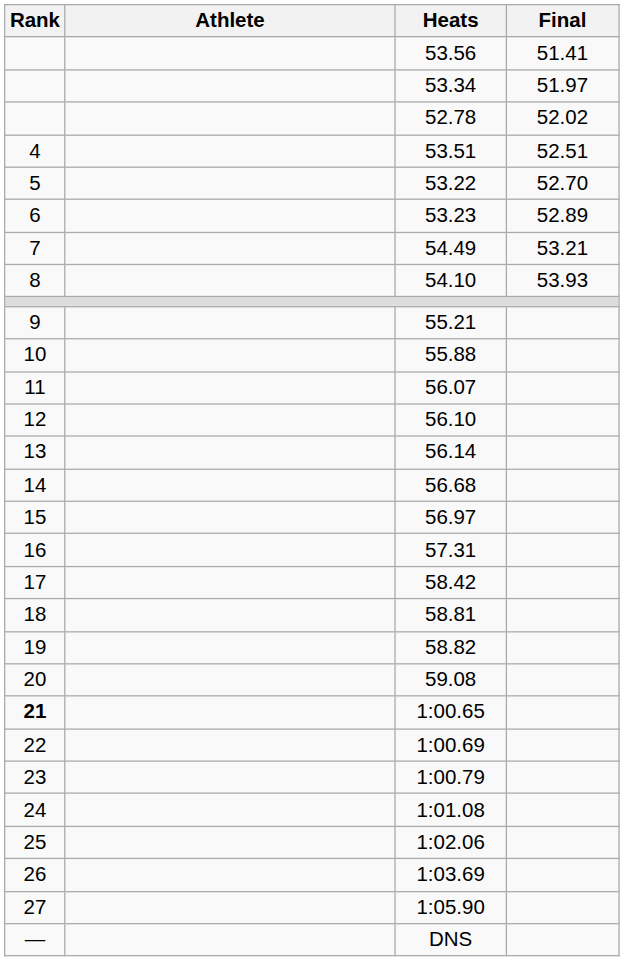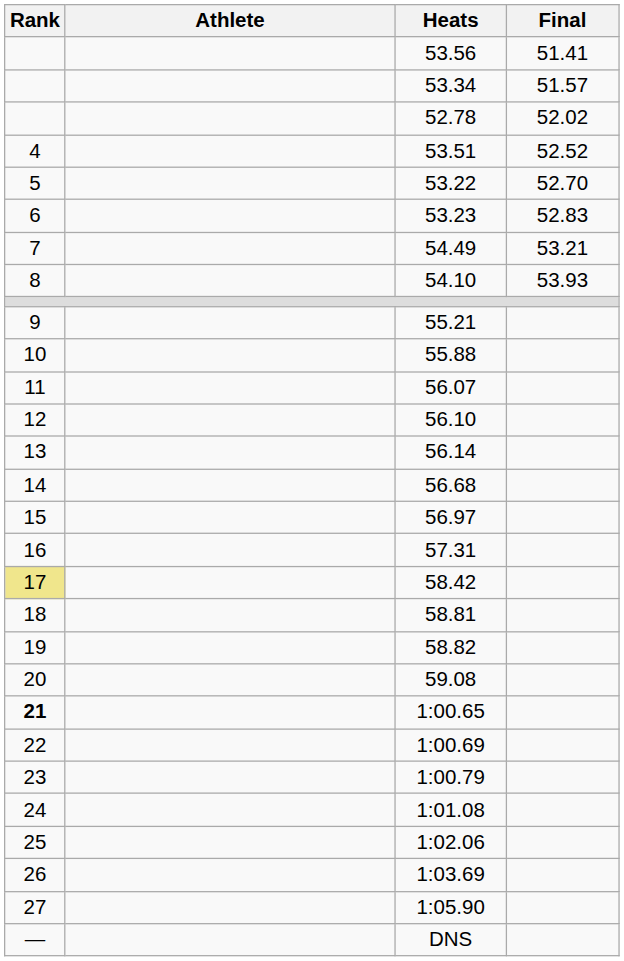53.34 | Final: 51.97 -> 51.57
53.51 | Final: 52.51 -> 52.52
53.23 | Final: 52.89 -> 52.83
58.42 | Rank: no background -> khaki background
